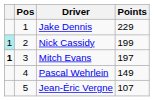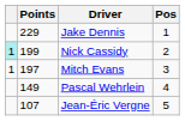columns swapped: Pos <-> Points
Mitch Evans | column 1: bold -> normal
